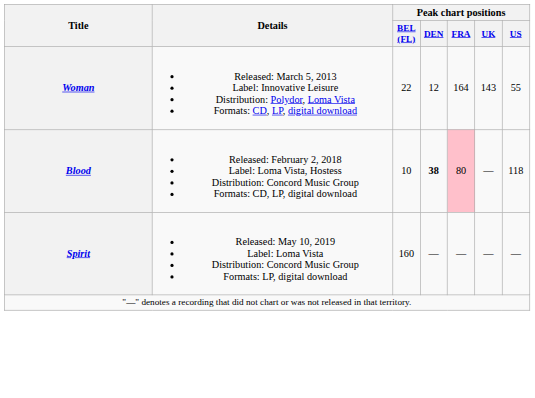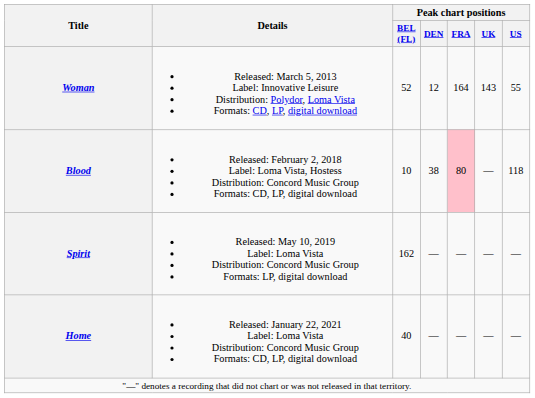Woman | Peak chart positions / BEL (FL): 22 -> 52
Blood | Peak chart positions / DEN: bold -> normal
Spirit | Peak chart positions / BEL (FL): 160 -> 162
+ row: Home | Released: January 22, 2021 Label: Loma Vista Distribution: Concord Music Group Formats: CD, LP, digital download | 40 | — | — | — | —
